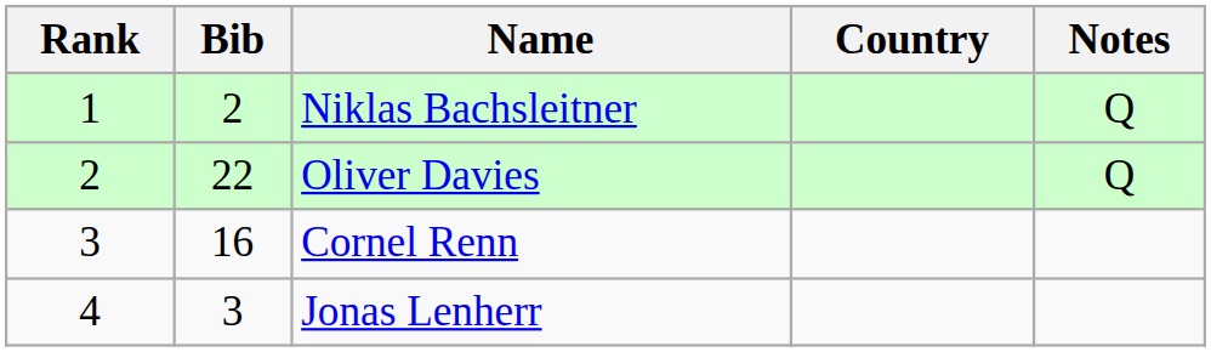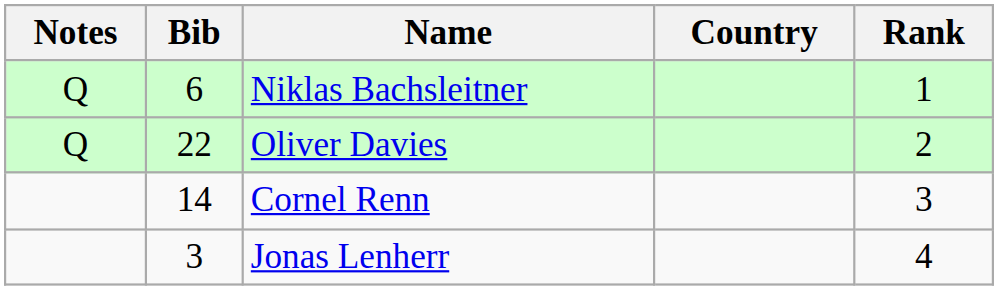columns swapped: Rank <-> Notes
Niklas Bachsleitner | Bib: 2 -> 6
Cornel Renn | Bib: 16 -> 14
